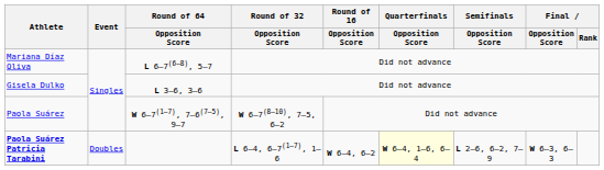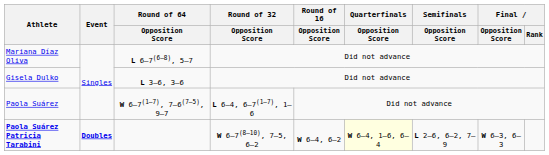Paola Suárez | Round of 32 / Opposition Score: W 6–7(8–10), 7–5, 6–2 -> L 6–4, 6–7(1–7), 1–6
Paola Suárez Patricia Tarabini | Event: normal -> bold
Paola Suárez Patricia Tarabini | Round of 32 / Opposition Score: L 6–4, 6–7(1–7), 1–6 -> W 6–7(8–10), 7–5, 6–2
